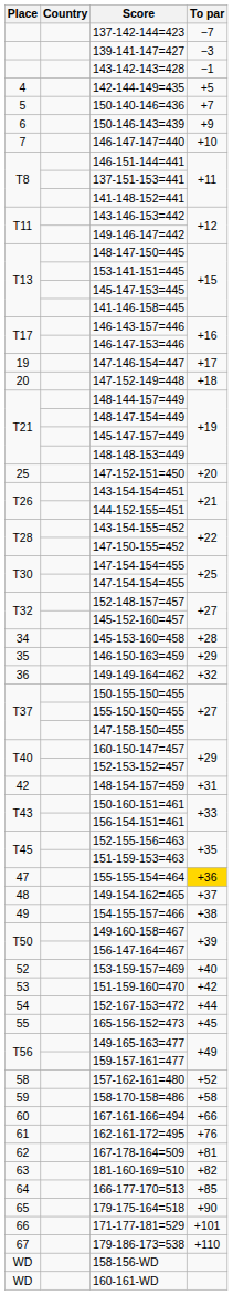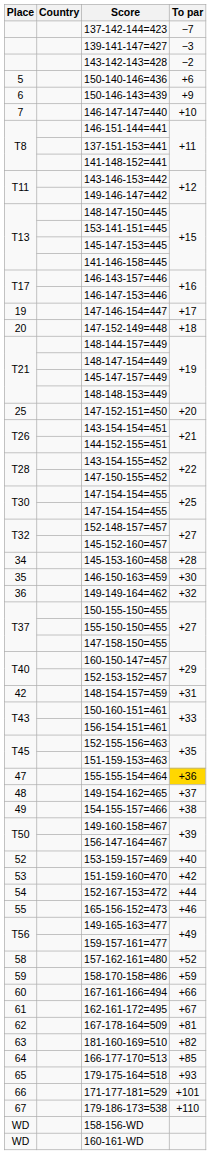143-142-143=428 | To par: −1 -> −2
- row: 4 | 142-144-149=435 | +5
150-140-146=436 | To par: +7 -> +6
146-150-163=459 | To par: +29 -> +30
165-156-152=473 | To par: +45 -> +46
158-170-158=486 | To par: +58 -> +59
162-161-172=495 | To par: +76 -> +67
179-175-164=518 | To par: +90 -> +93
